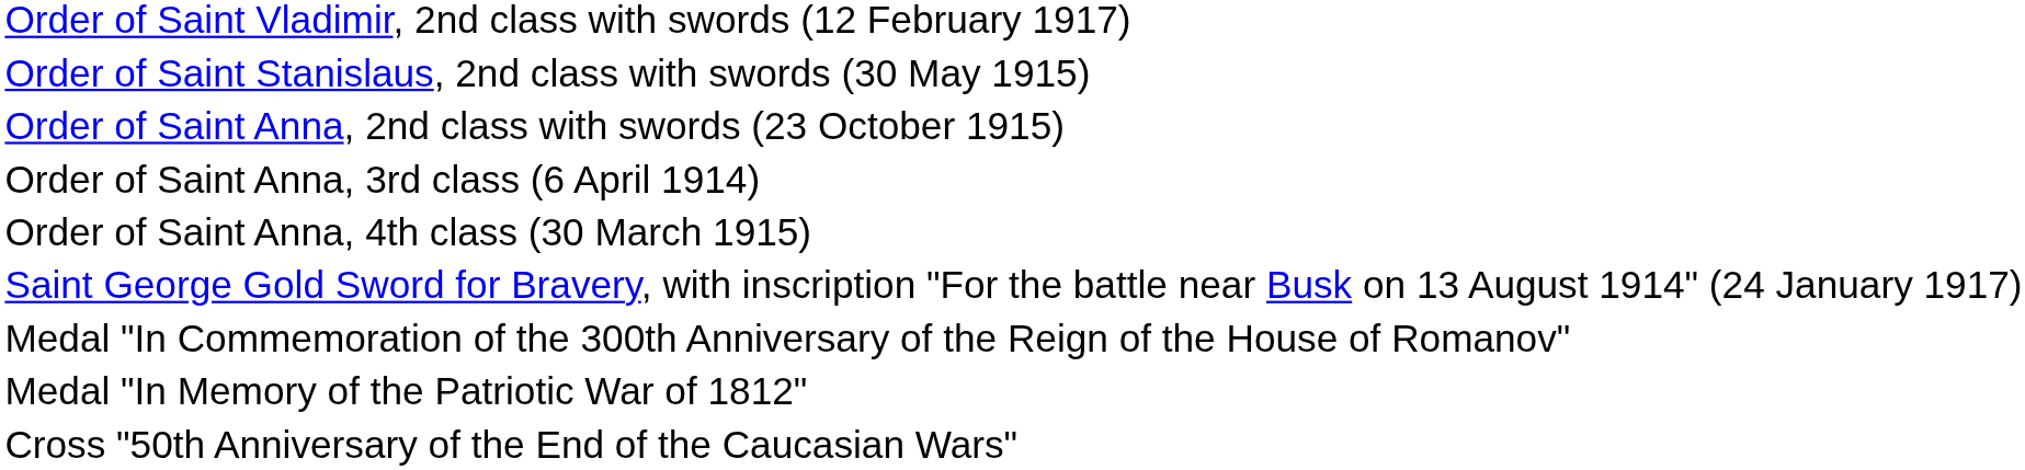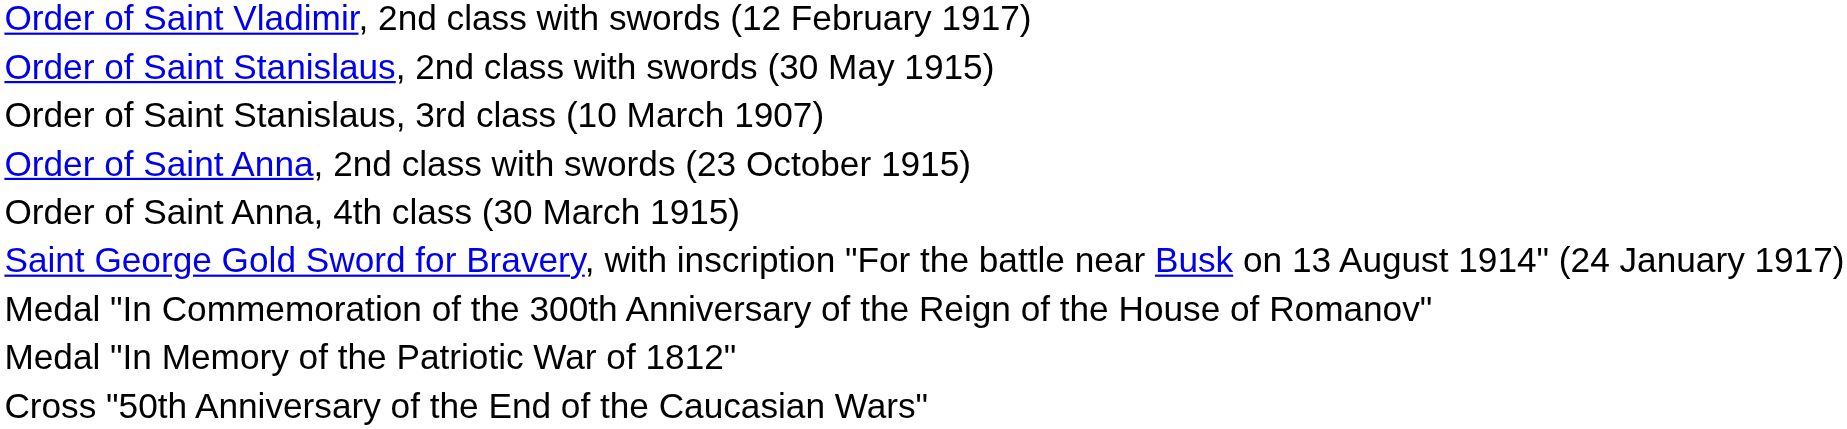+ row: Order of Saint Stanislaus, 3rd class (10 March 1907)
- row: Order of Saint Anna, 3rd class (6 April 1914)
